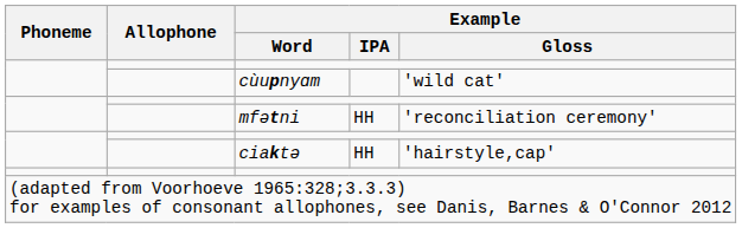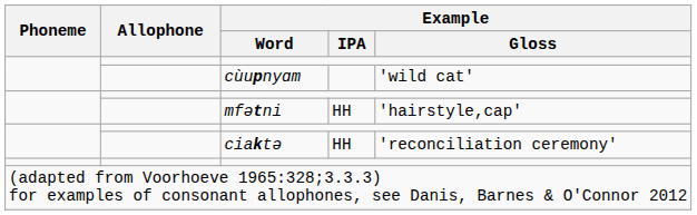mfətni | Example / Gloss: 'reconciliation ceremony' -> 'hairstyle,cap'
ciaktə | Example / Gloss: 'hairstyle,cap' -> 'reconciliation ceremony'
